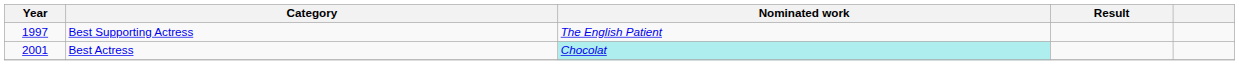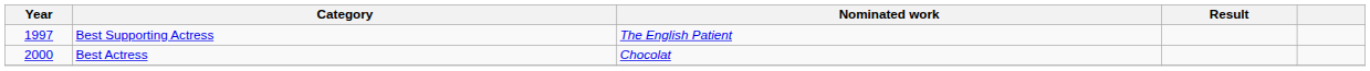Best Actress | Year: 2001 -> 2000
Best Actress | Nominated work: paleturquoise background -> no background
